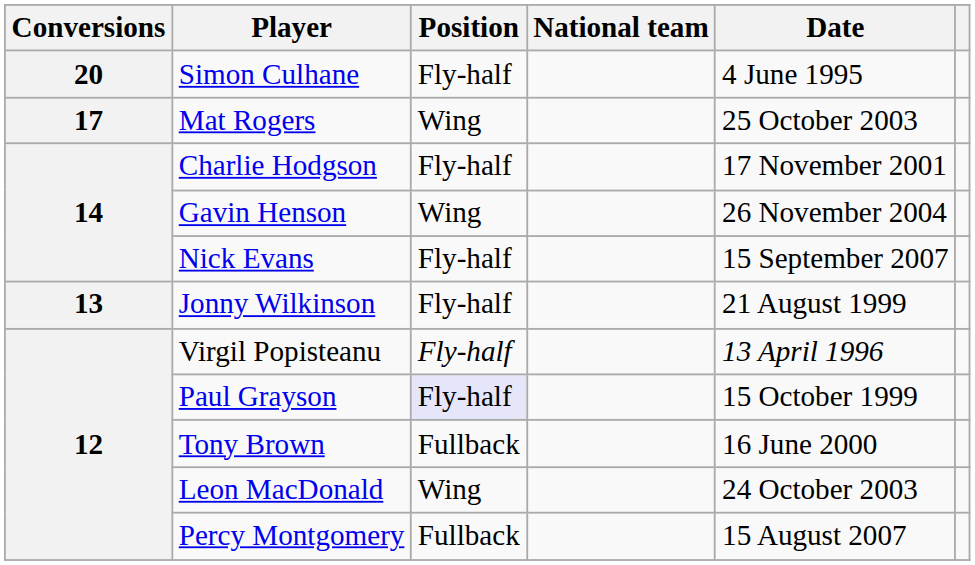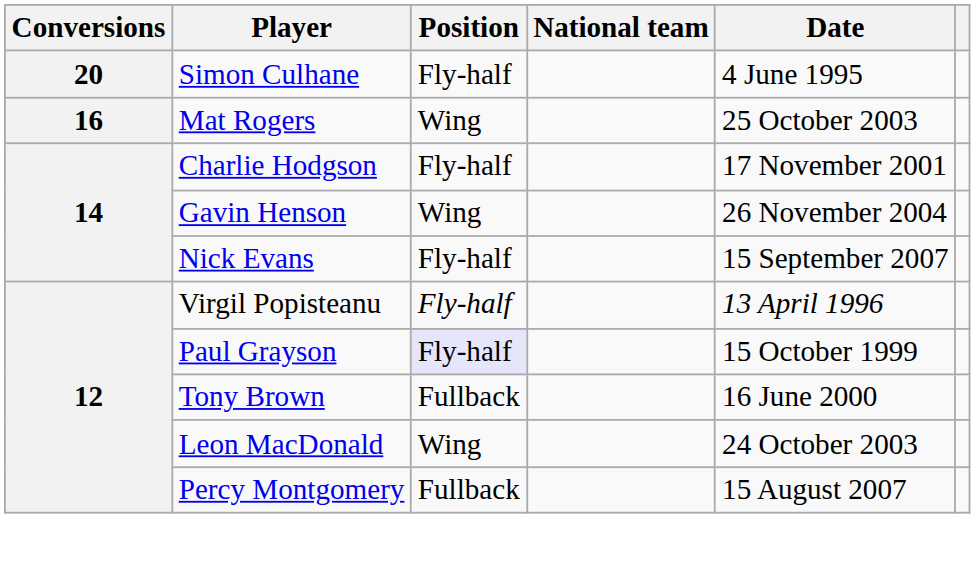Mat Rogers | Conversions: 17 -> 16
- row: 13 | Jonny Wilkinson | Fly-half | 21 August 1999
